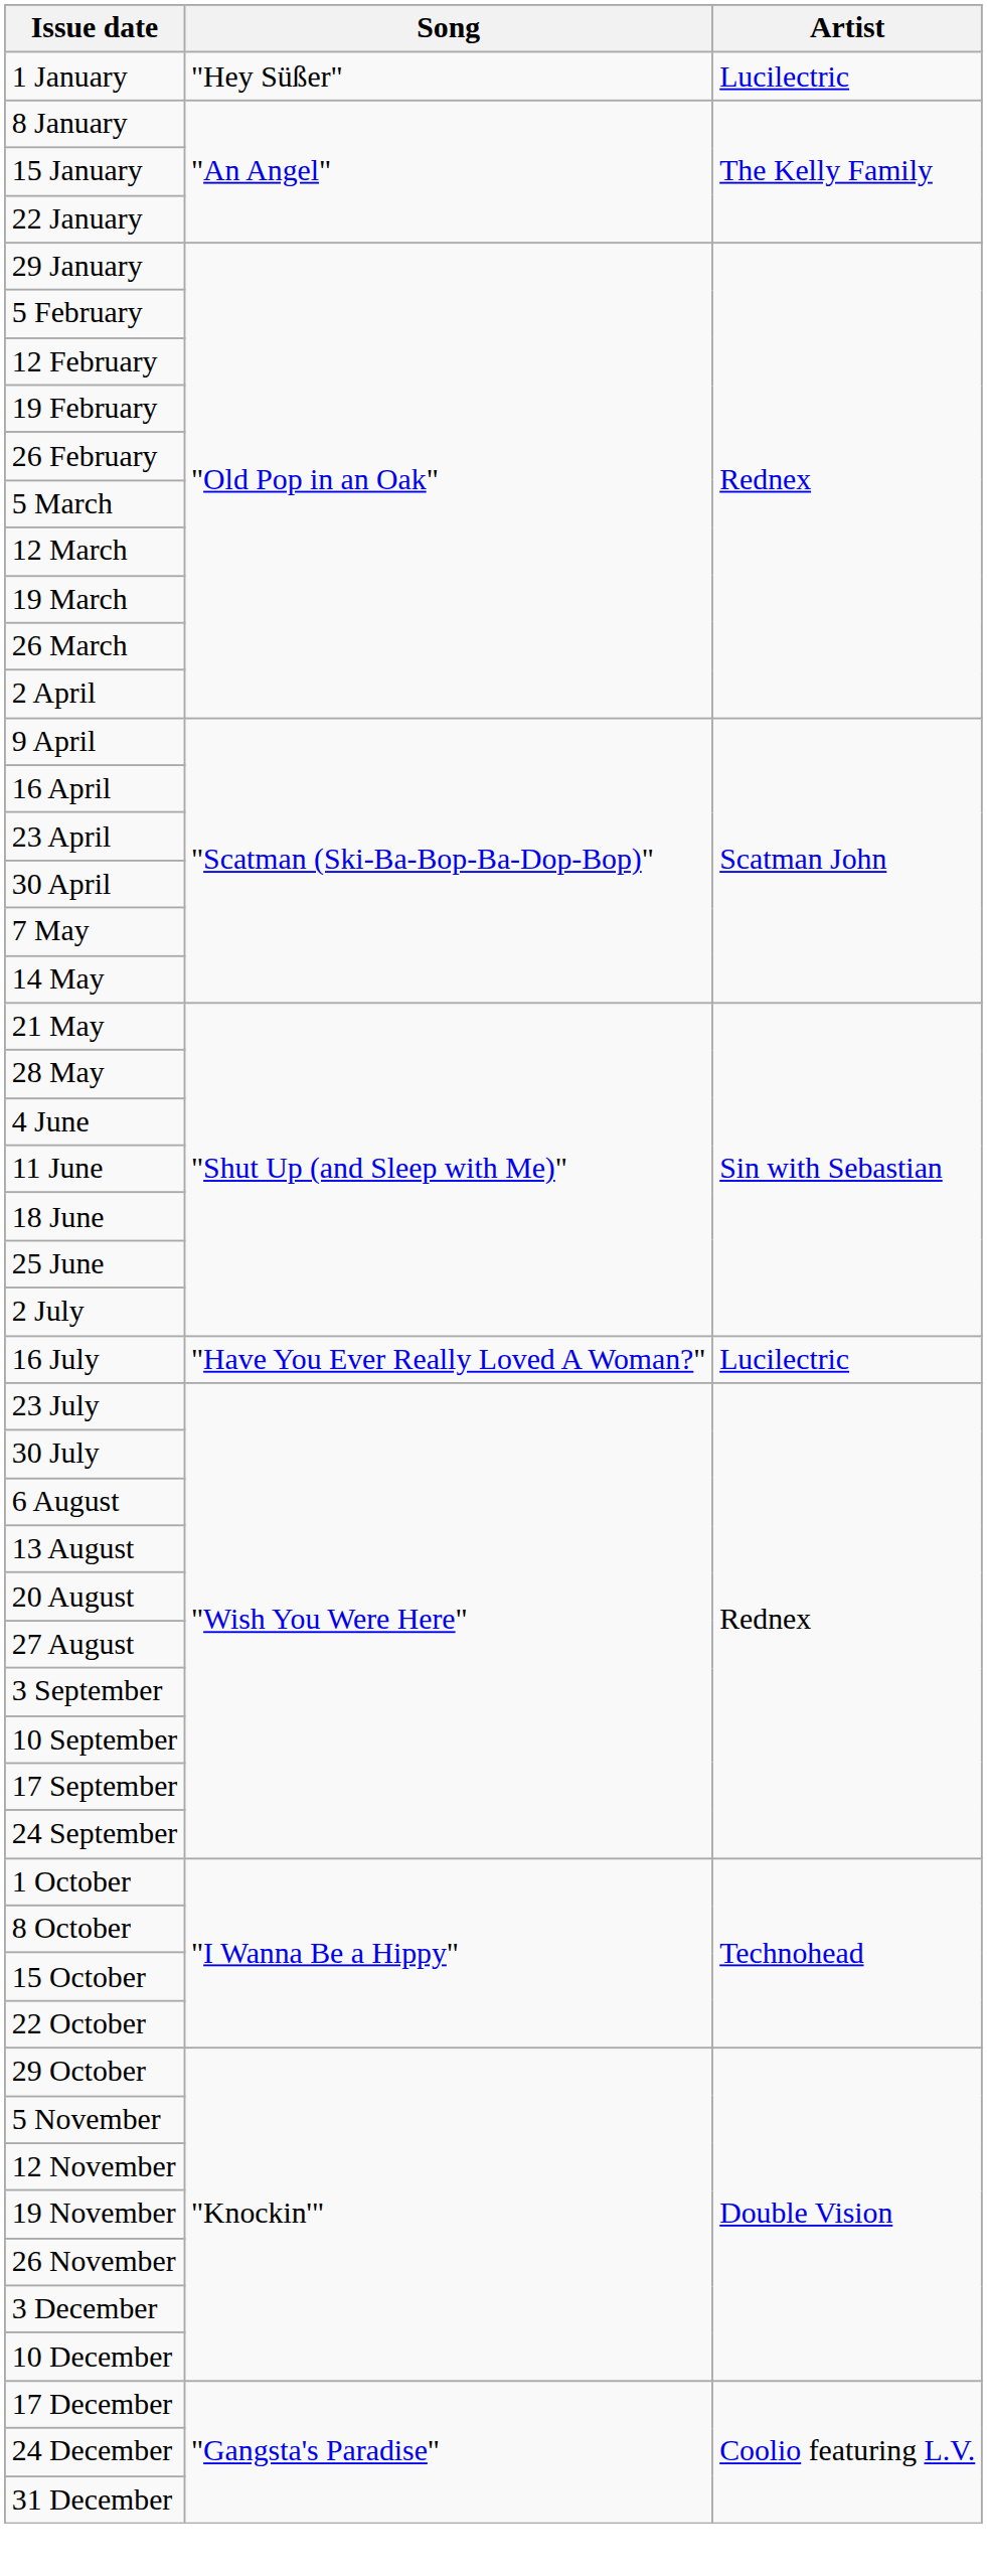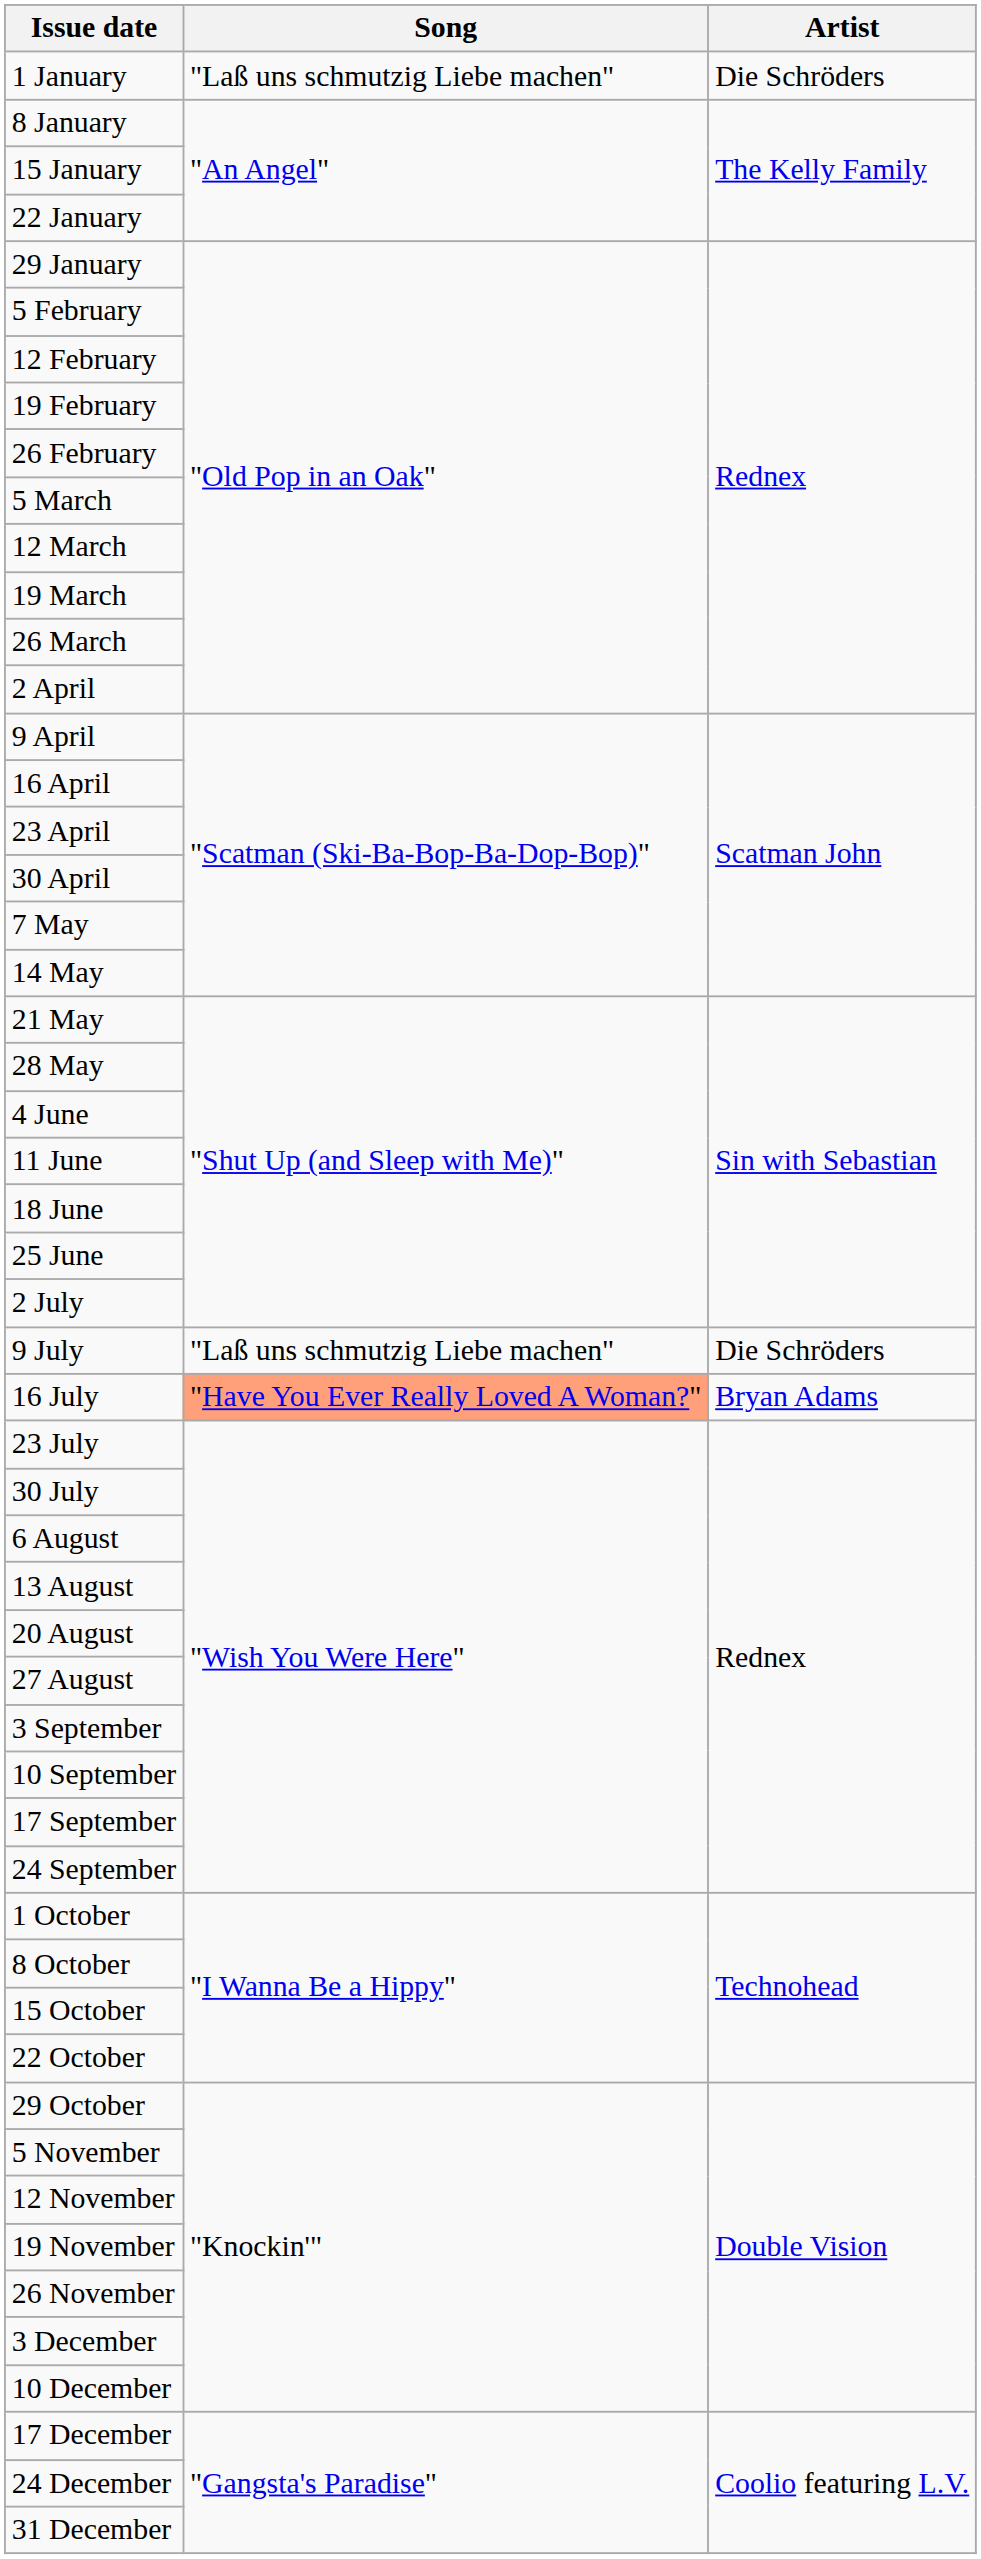1 January | Song: "Hey Süßer" -> "Laß uns schmutzig Liebe machen"
1 January | Artist: Lucilectric -> Die Schröders
+ row: 9 July | "Laß uns schmutzig Liebe machen" | Die Schröders
16 July | Song: no background -> lightsalmon background
16 July | Artist: Lucilectric -> Bryan Adams
